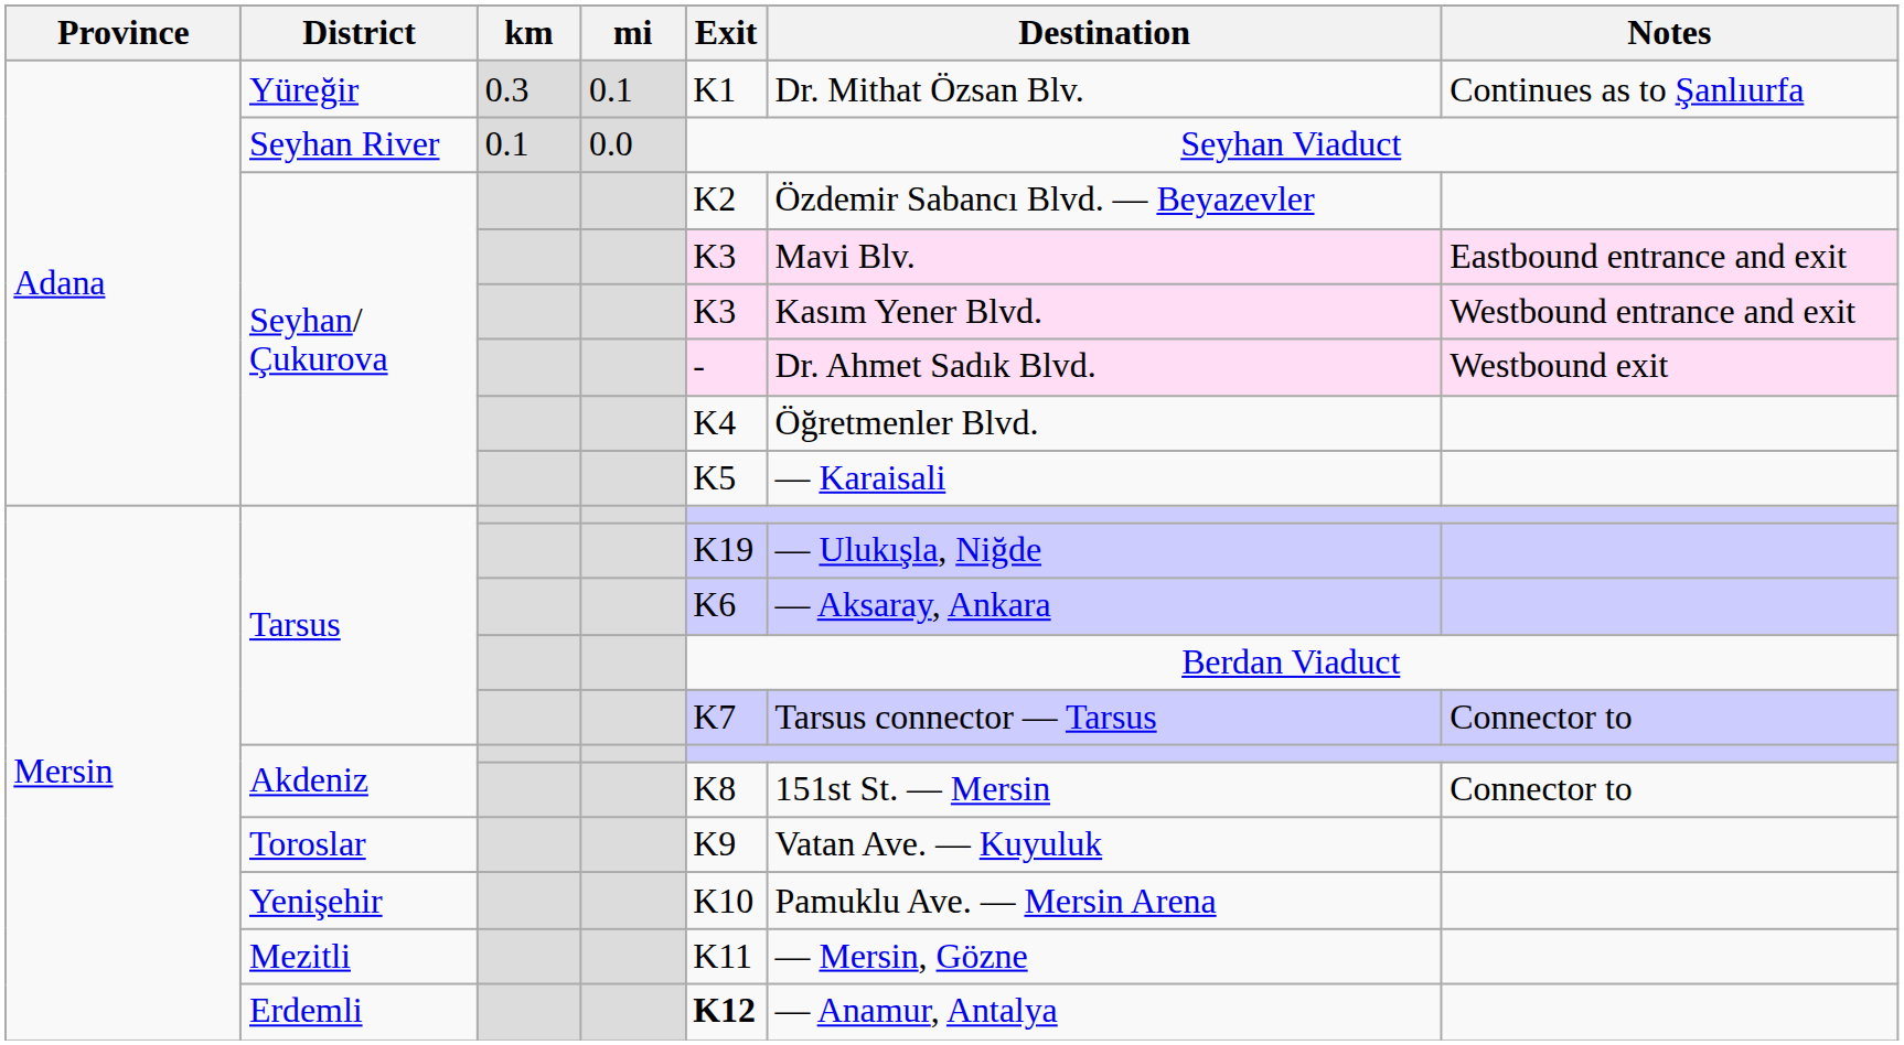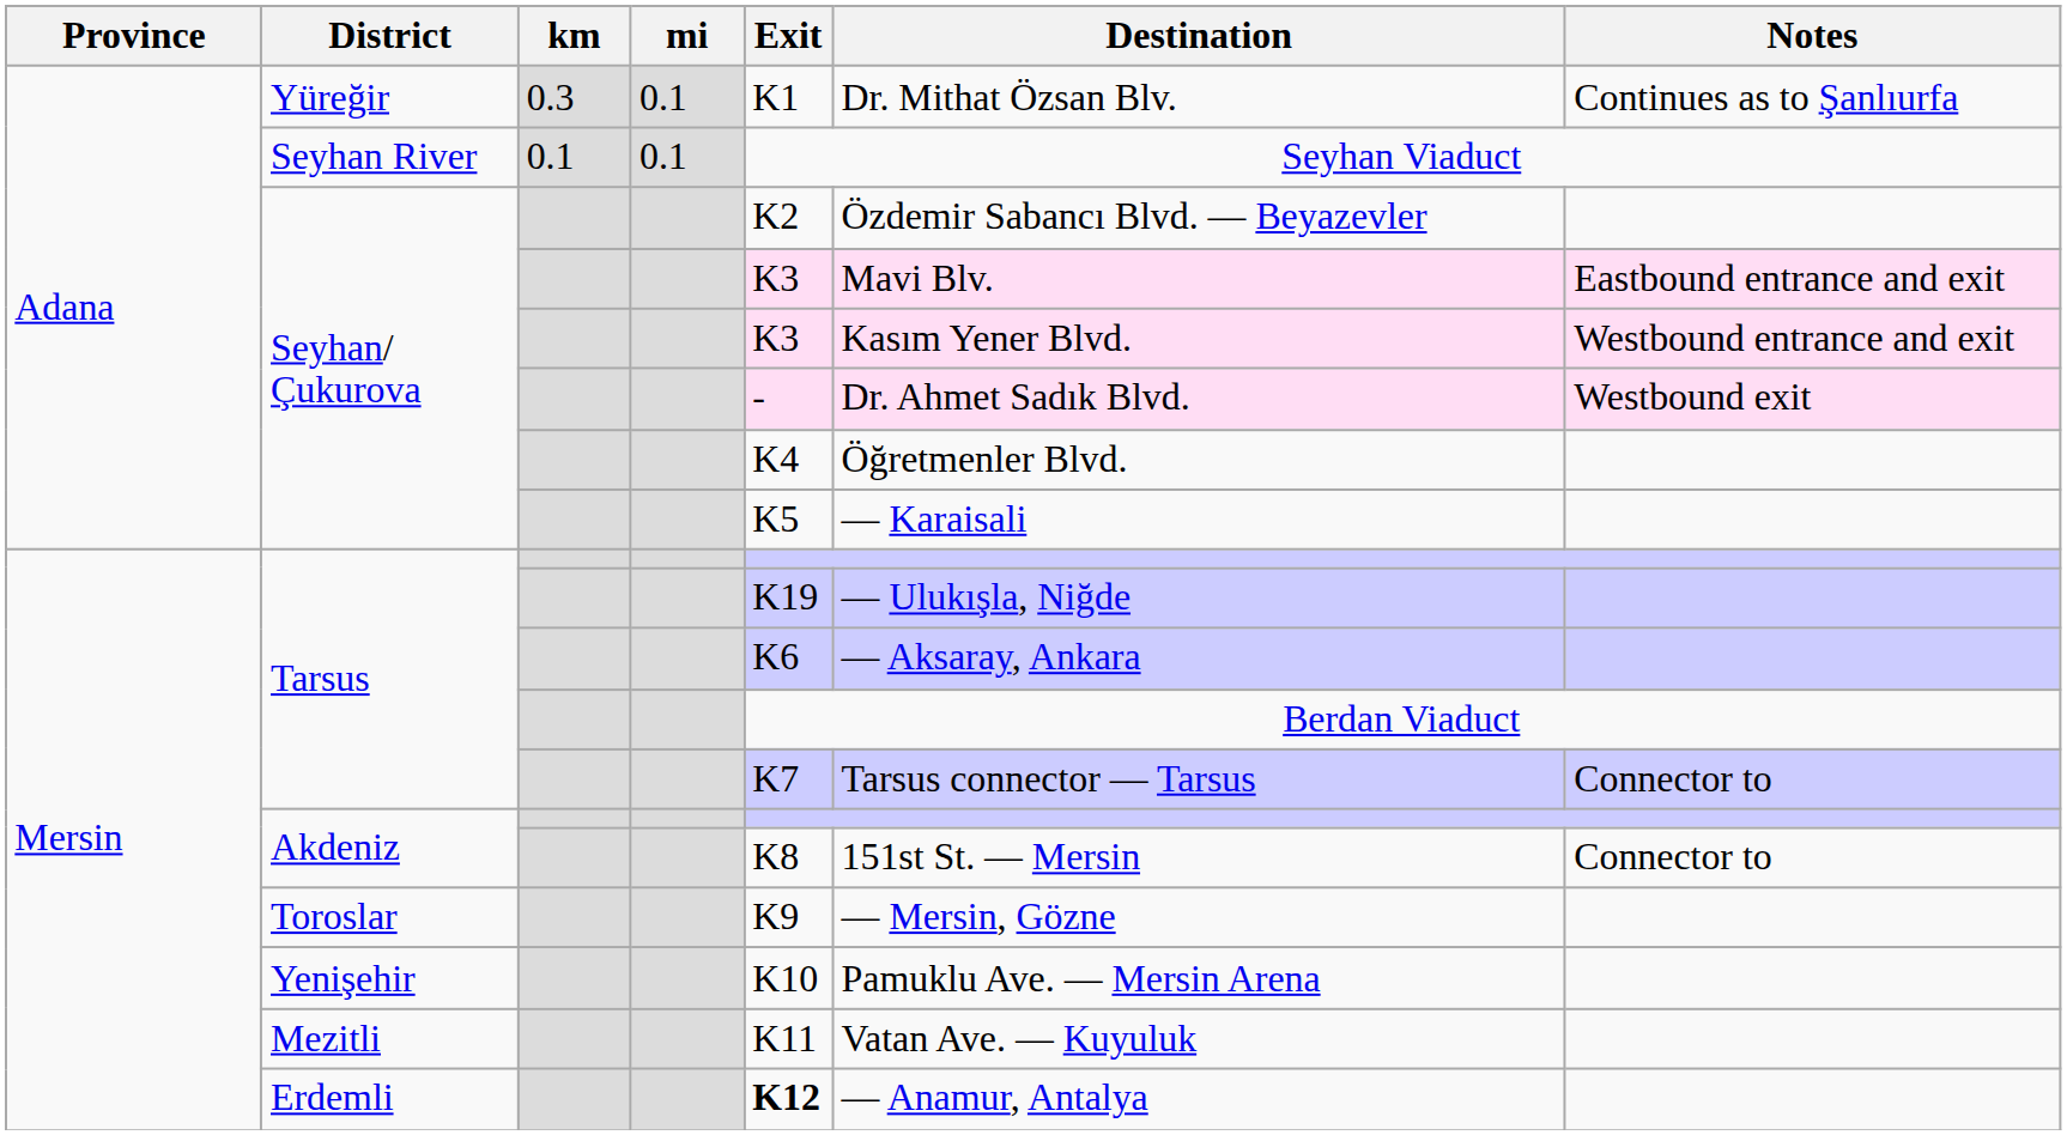Seyhan River | mi: 0.0 -> 0.1
Toroslar | Destination: Vatan Ave. — Kuyuluk -> — Mersin, Gözne
Mezitli | Destination: — Mersin, Gözne -> Vatan Ave. — Kuyuluk
